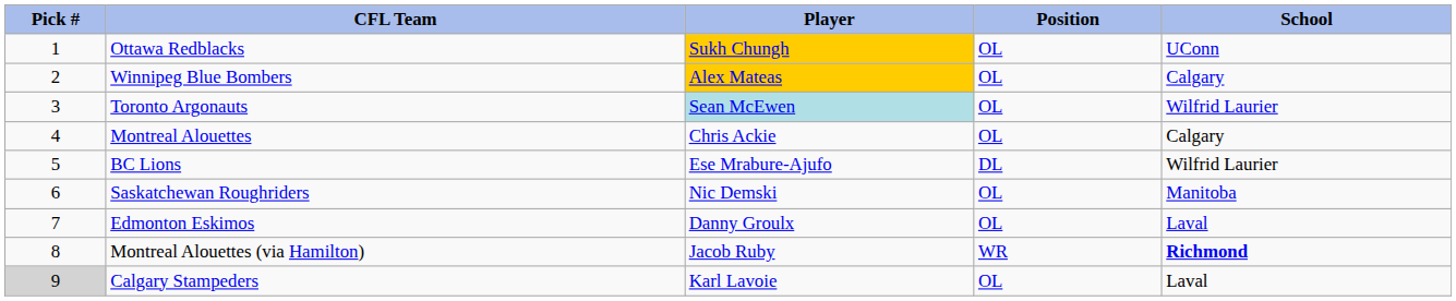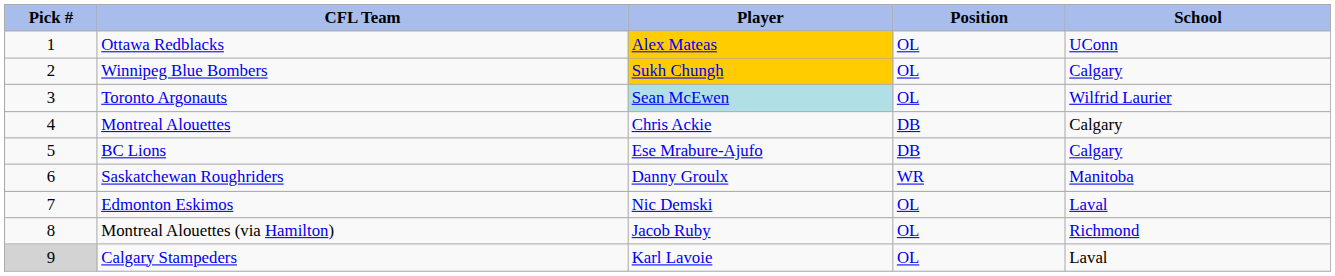Ottawa Redblacks | Player: Sukh Chungh -> Alex Mateas
Winnipeg Blue Bombers | Player: Alex Mateas -> Sukh Chungh
Montreal Alouettes | Position: OL -> DB
BC Lions | Position: DL -> DB
BC Lions | School: Wilfrid Laurier -> Calgary
Saskatchewan Roughriders | Player: Nic Demski -> Danny Groulx
Saskatchewan Roughriders | Position: OL -> WR
Edmonton Eskimos | Player: Danny Groulx -> Nic Demski
Montreal Alouettes (via Hamilton) | Position: WR -> OL
Montreal Alouettes (via Hamilton) | School: bold -> normal
